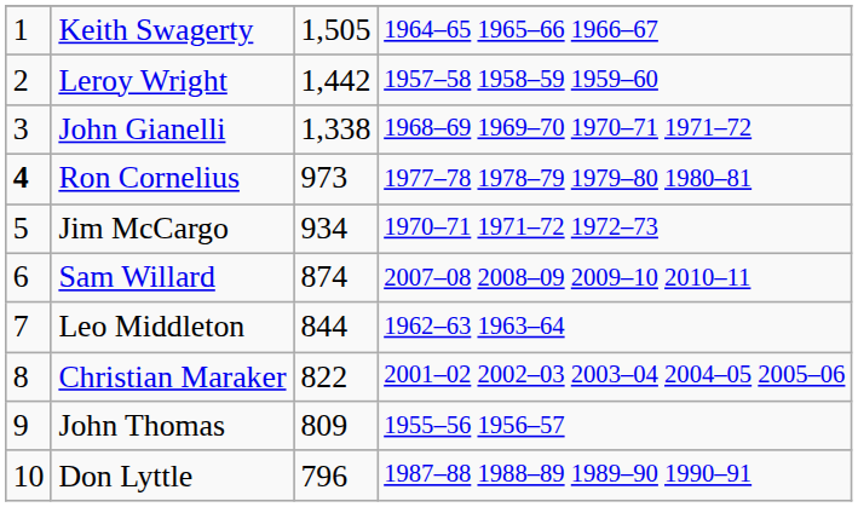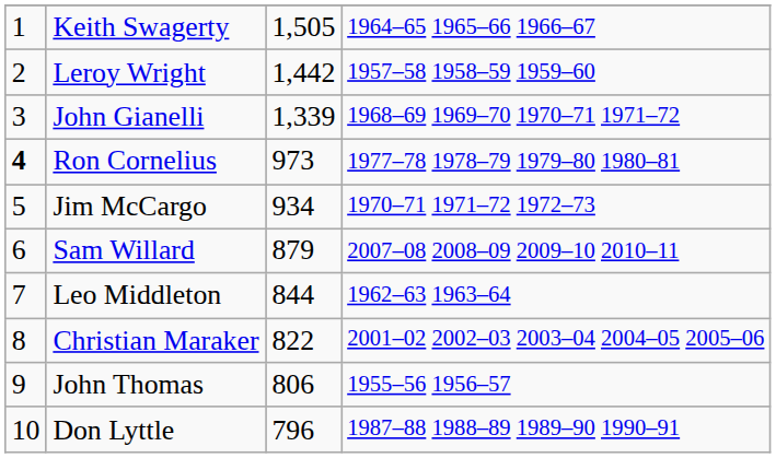John Gianelli | column 3: 1,338 -> 1,339
Sam Willard | column 3: 874 -> 879
John Thomas | column 3: 809 -> 806
